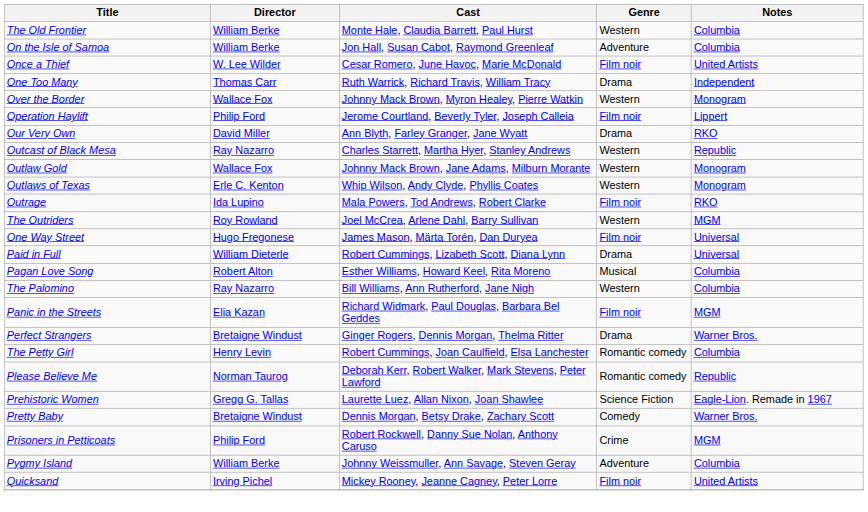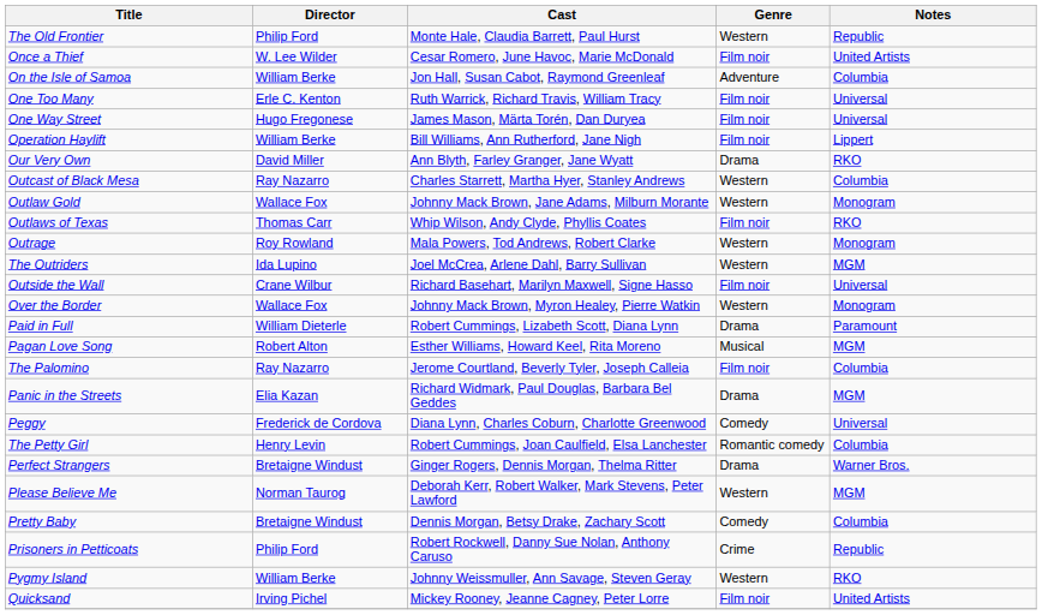The Old Frontier | Director: William Berke -> Philip Ford
The Old Frontier | Notes: Columbia -> Republic
rows swapped: On the Isle of Samoa <-> Once a Thief
One Too Many | Director: Thomas Carr -> Erle C. Kenton
One Too Many | Genre: Drama -> Film noir
One Too Many | Notes: Independent -> Universal
rows swapped: One Way Street <-> Over the Border
Operation Haylift | Director: Philip Ford -> William Berke
Operation Haylift | Cast: Jerome Courtland, Beverly Tyler, Joseph Calleia -> Bill Williams, Ann Rutherford, Jane Nigh
Outcast of Black Mesa | Notes: Republic -> Columbia
Outlaws of Texas | Director: Erle C. Kenton -> Thomas Carr
Outlaws of Texas | Genre: Western -> Film noir
Outlaws of Texas | Notes: Monogram -> RKO
Outrage | Director: Ida Lupino -> Roy Rowland
Outrage | Genre: Film noir -> Western
Outrage | Notes: RKO -> Monogram
The Outriders | Director: Roy Rowland -> Ida Lupino
+ row: Outside the Wall | Crane Wilbur | Richard Basehart, Marilyn Maxwell, Signe Hasso | Film noir | Universal
Paid in Full | Notes: Universal -> Paramount
Pagan Love Song | Notes: Columbia -> MGM
The Palomino | Cast: Bill Williams, Ann Rutherford, Jane Nigh -> Jerome Courtland, Beverly Tyler, Joseph Calleia
The Palomino | Genre: Western -> Film noir
Panic in the Streets | Genre: Film noir -> Drama
+ row: Peggy | Frederick de Cordova | Diana Lynn, Charles Coburn, Charlotte Greenwood | Comedy | Universal
rows swapped: Perfect Strangers <-> The Petty Girl
Please Believe Me | Genre: Romantic comedy -> Western
Please Believe Me | Notes: Republic -> MGM
- row: Prehistoric Women | Gregg G. Tallas | Laurette Luez, Allan Nixon, Joan Shawlee | Science Fiction | Eagle-Lion. Remade in 1967
Pretty Baby | Notes: Warner Bros. -> Columbia
Prisoners in Petticoats | Notes: MGM -> Republic
Pygmy Island | Genre: Adventure -> Western
Pygmy Island | Notes: Columbia -> RKO
